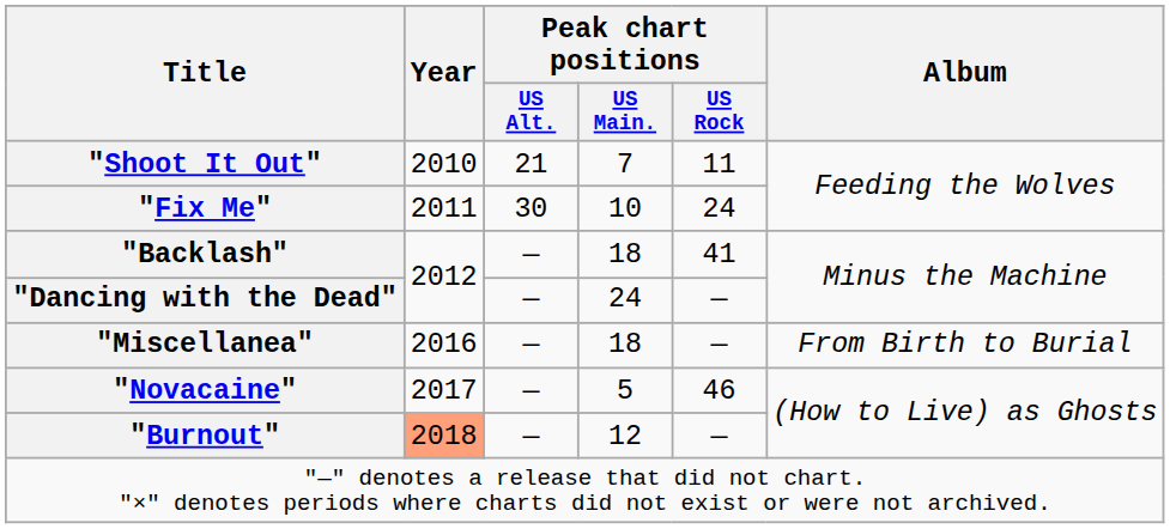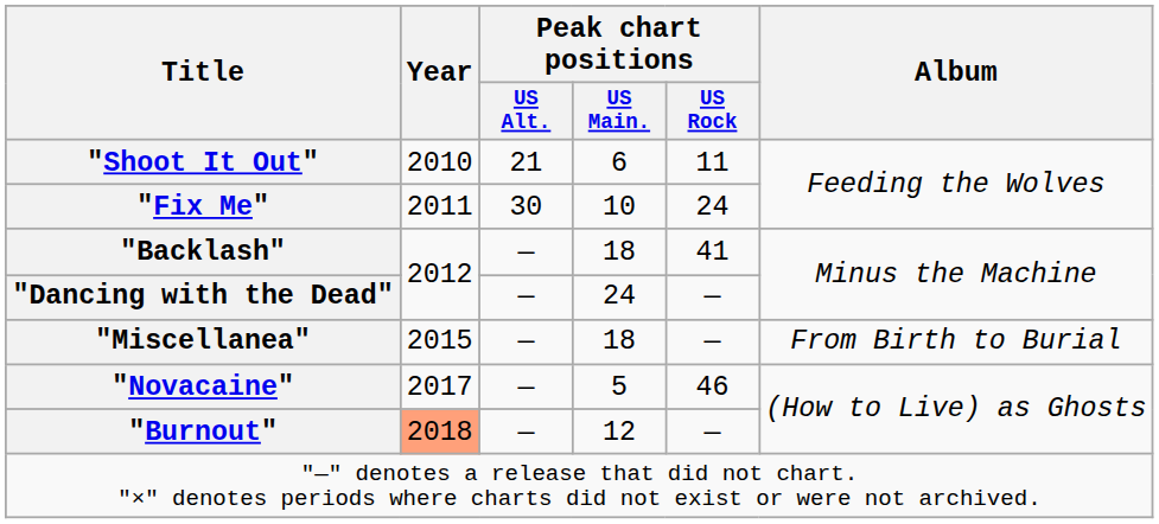"Shoot It Out" | Peak chart positions / US Main.: 7 -> 6
"Miscellanea" | Year: 2016 -> 2015
